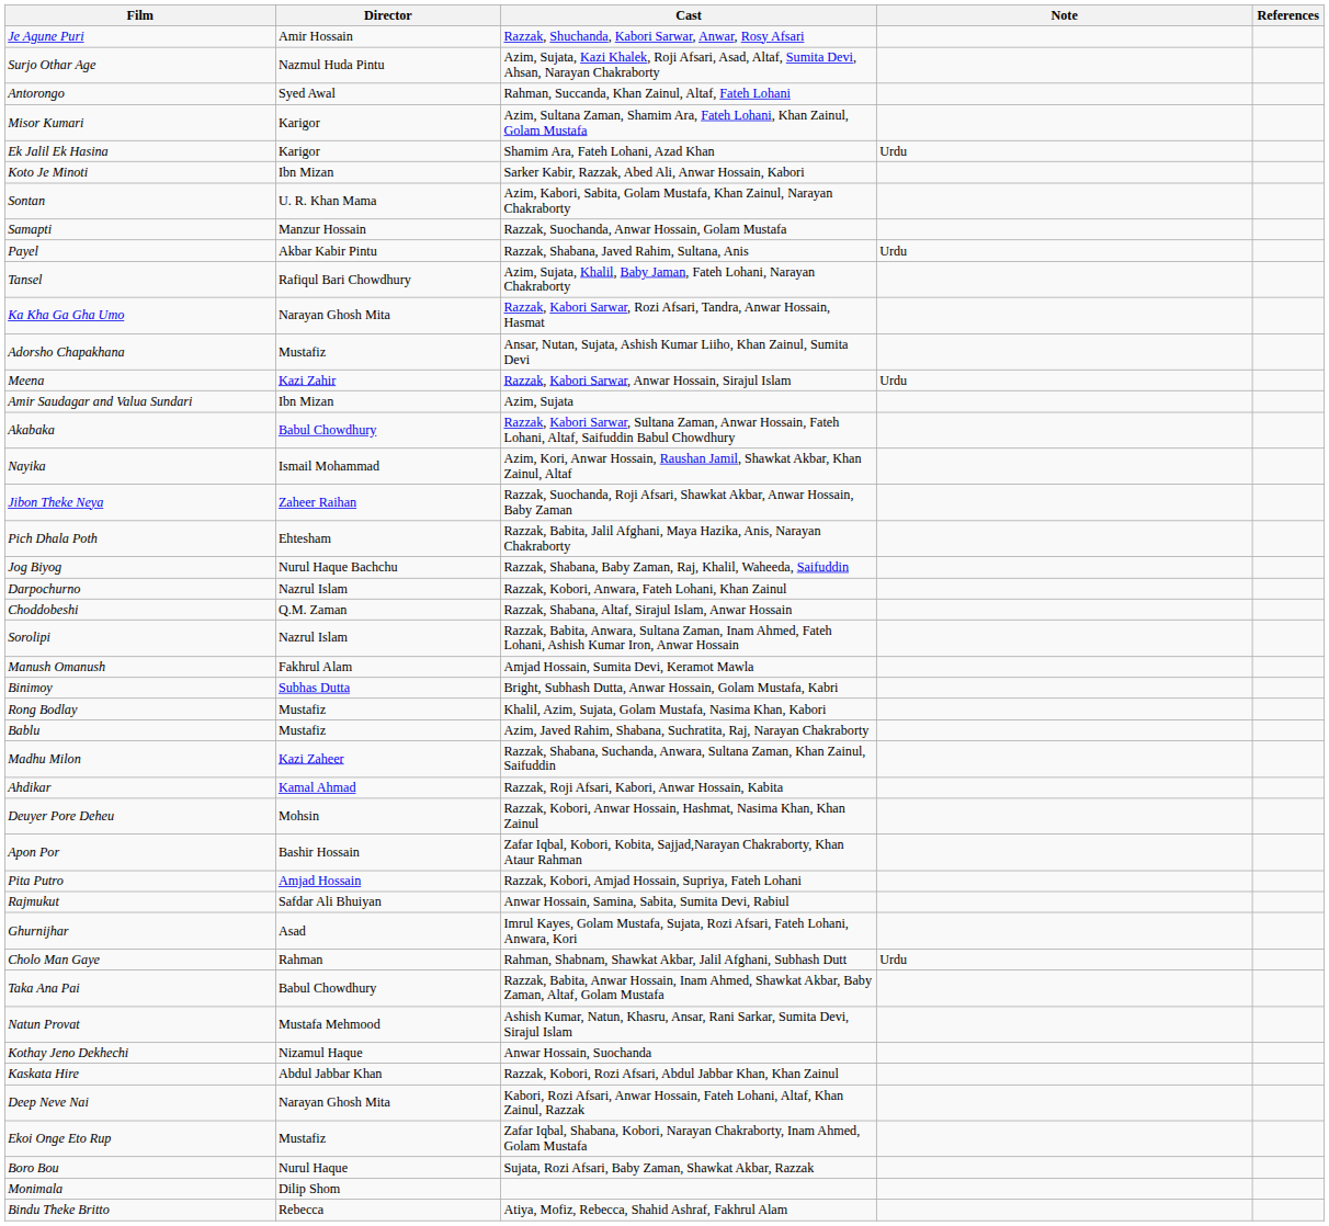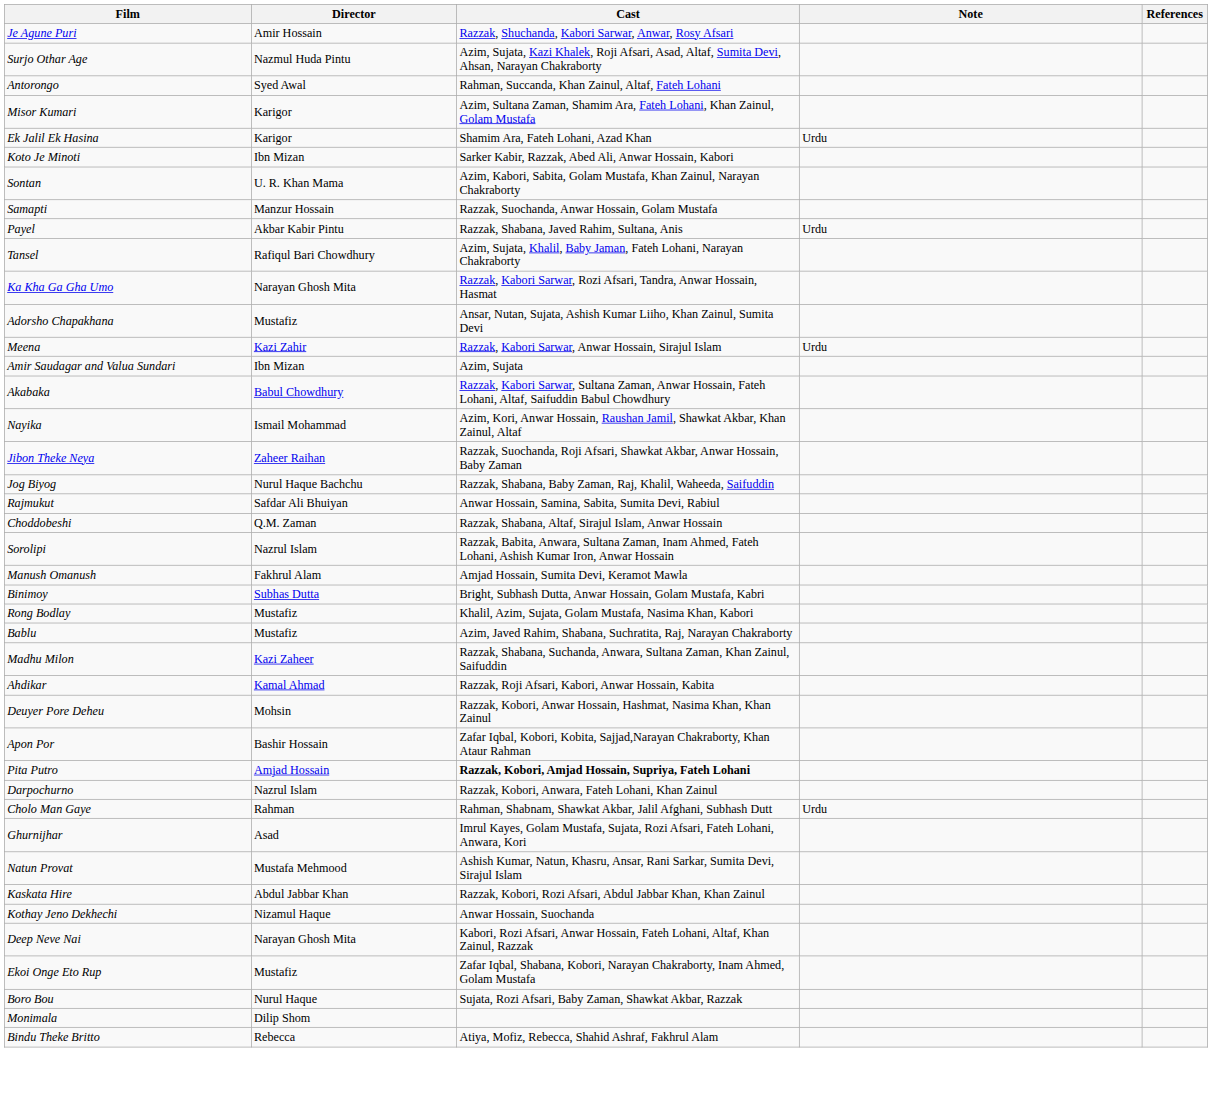- row: Pich Dhala Poth | Ehtesham | Razzak, Babita, Jalil Afghani, Maya Hazika, Anis, Narayan Chakraborty
rows swapped: Darpochurno <-> Rajmukut
Pita Putro | Cast: normal -> bold
rows swapped: Cholo Man Gaye <-> Ghurnijhar
- row: Taka Ana Pai | Babul Chowdhury | Razzak, Babita, Anwar Hossain, Inam Ahmed, Shawkat Akbar, Baby Zaman, Altaf, Golam Mustafa
rows swapped: Kothay Jeno Dekhechi <-> Kaskata Hire
